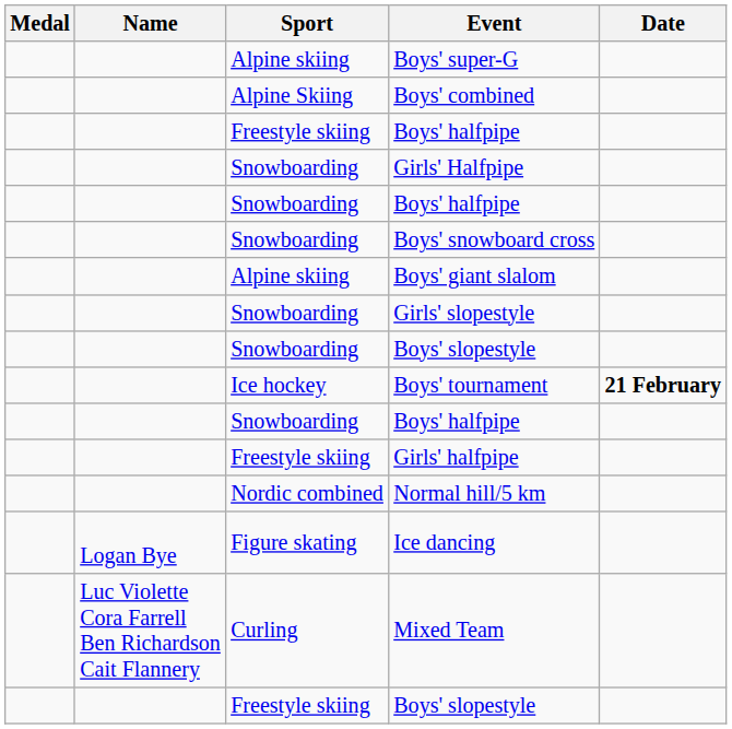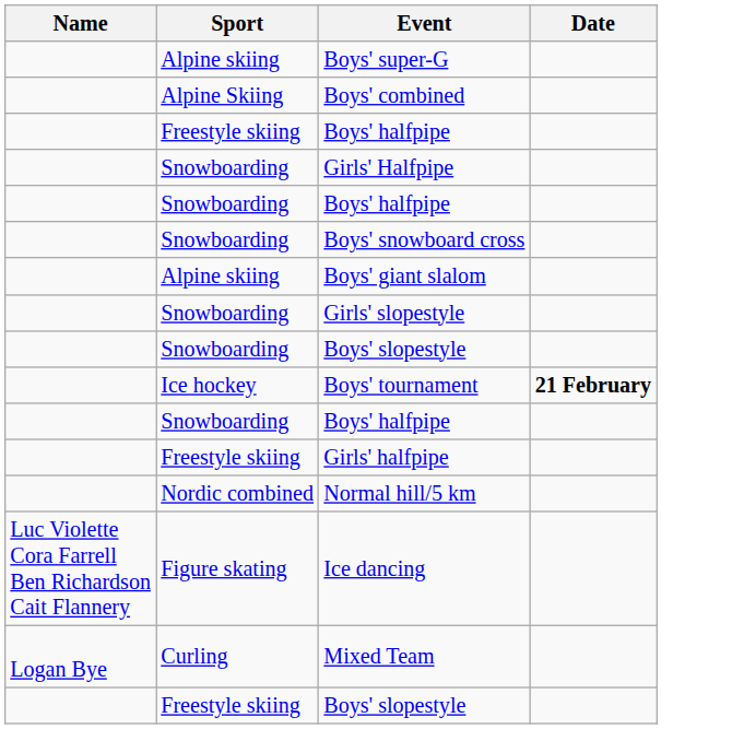- column: Medal
Ice dancing | Name: Logan Bye -> Luc Violette Cora Farrell Ben Richardson Cait Flannery
Mixed Team | Name: Luc Violette Cora Farrell Ben Richardson Cait Flannery -> Logan Bye
